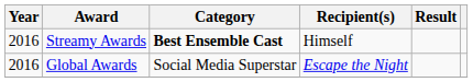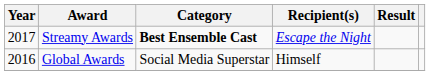Streamy Awards | Year: 2016 -> 2017
Streamy Awards | Recipient(s): Himself -> Escape the Night
Global Awards | Recipient(s): Escape the Night -> Himself
